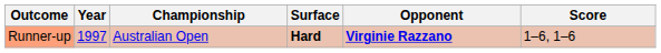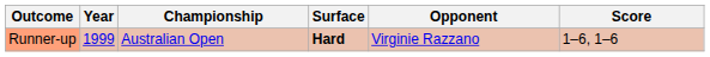Runner-up | Year: 1997 -> 1999
Runner-up | Opponent: bold -> normal
